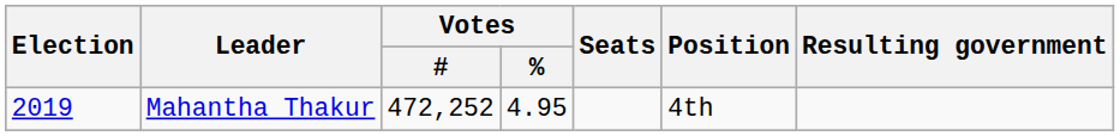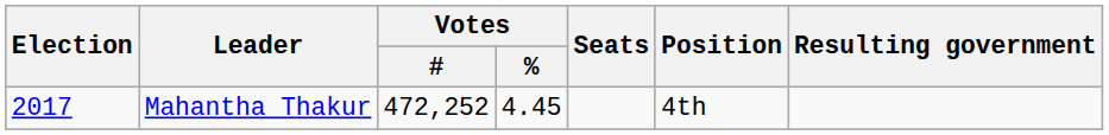Mahantha Thakur | Election: 2019 -> 2017
Mahantha Thakur | Votes / %: 4.95 -> 4.45
